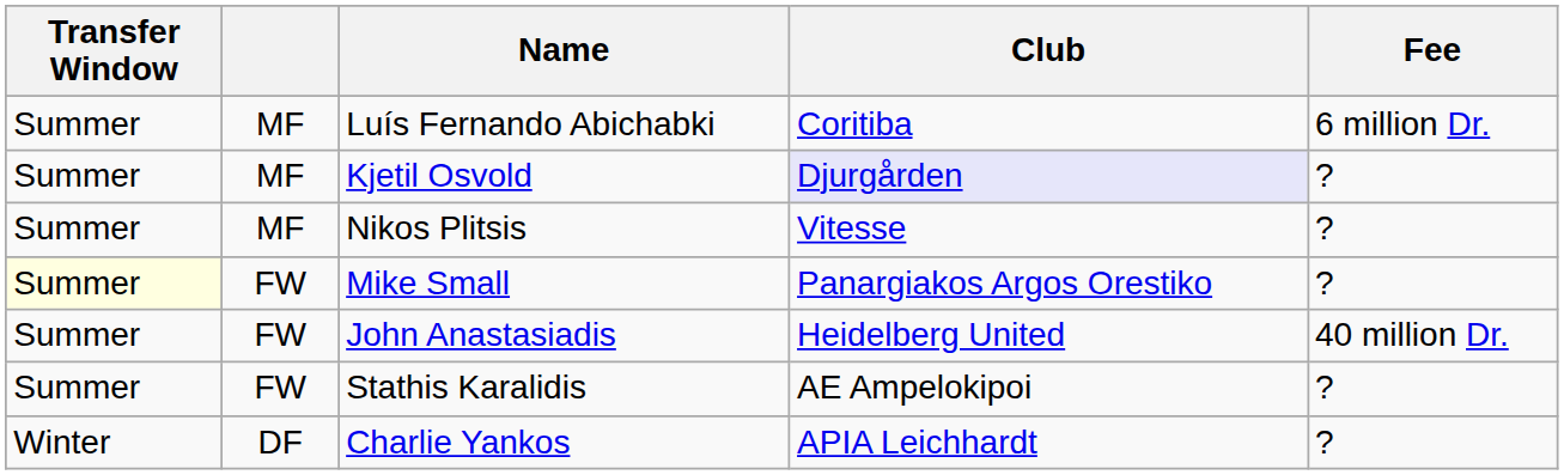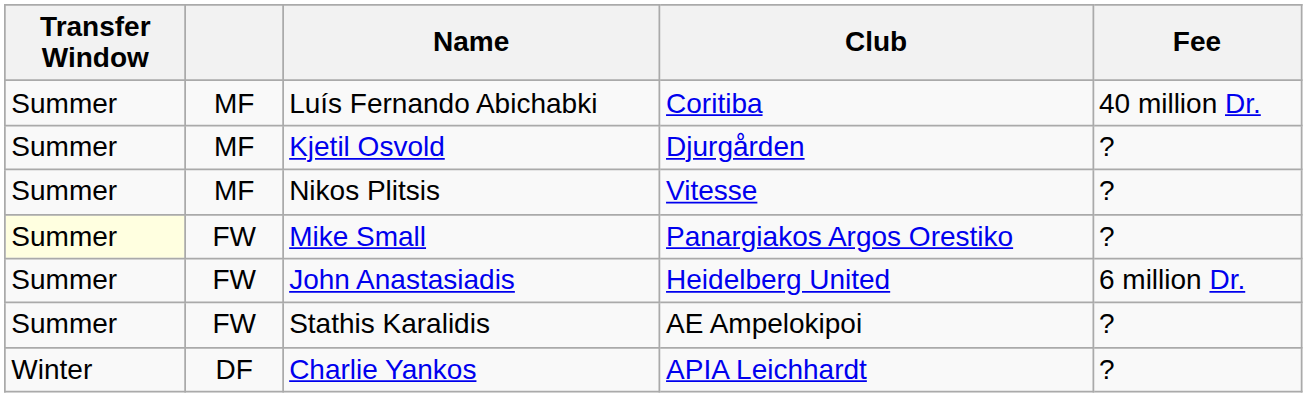Luís Fernando Abichabki | Fee: 6 million Dr. -> 40 million Dr.
Kjetil Osvold | Club: lavender background -> no background
John Anastasiadis | Fee: 40 million Dr. -> 6 million Dr.
